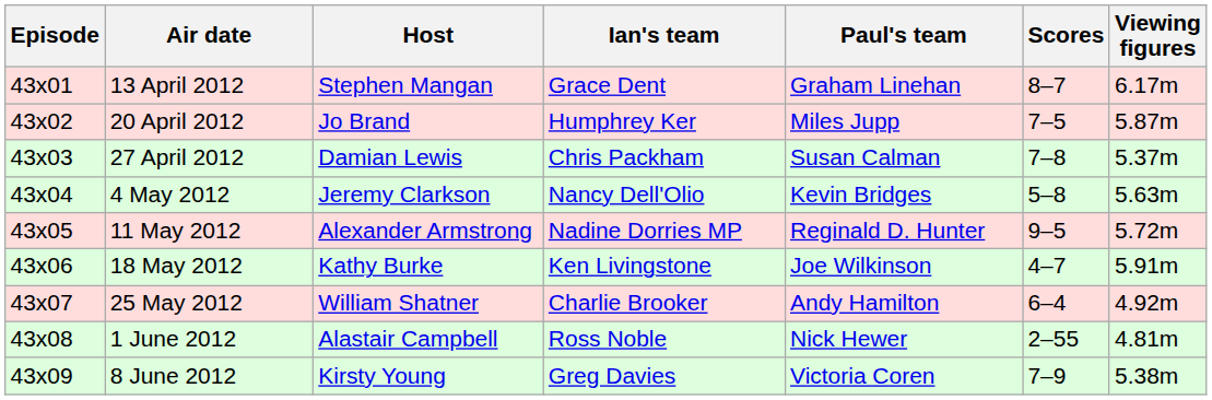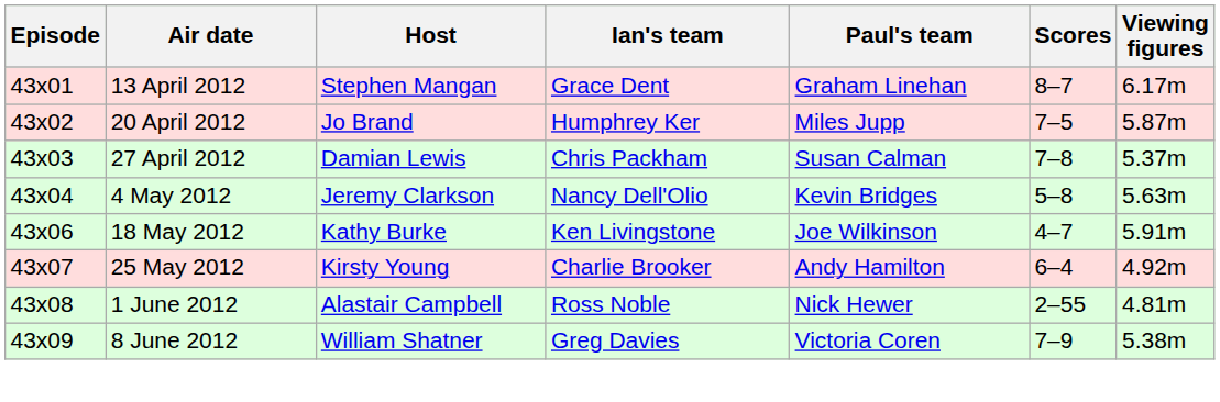- row: 43x05 | 11 May 2012 | Alexander Armstrong | Nadine Dorries MP | Reginald D. Hunter | 9–5 | 5.72m
25 May 2012 | Host: William Shatner -> Kirsty Young
8 June 2012 | Host: Kirsty Young -> William Shatner
